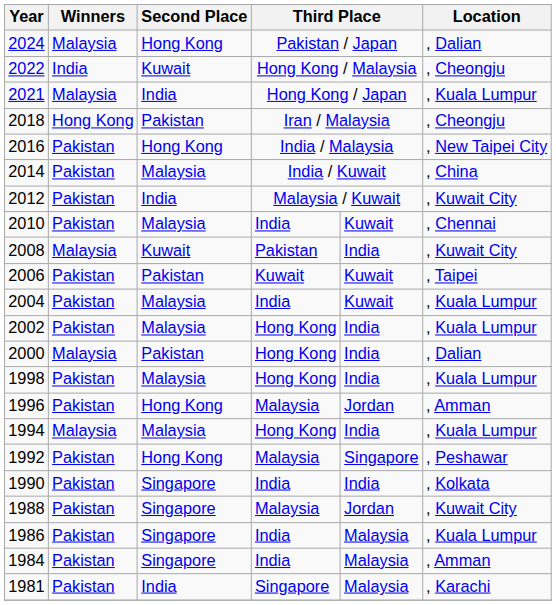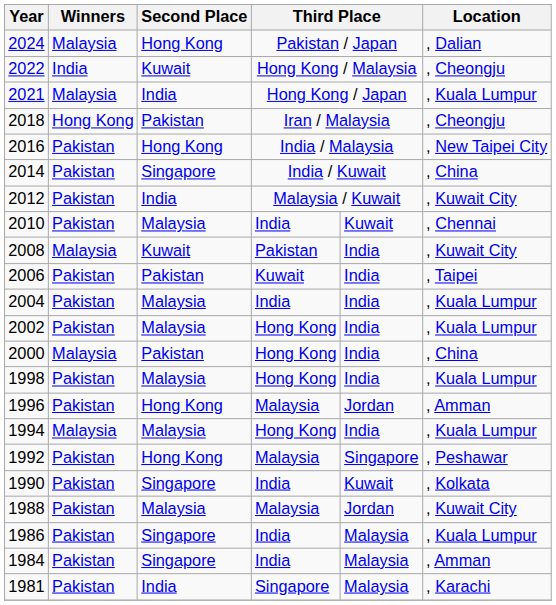2014 | Second Place: Malaysia -> Singapore
2006 | column 5: Kuwait -> India
2004 | column 5: Kuwait -> India
2000 | Location: , Dalian -> , China
1990 | column 5: India -> Kuwait
1988 | Second Place: Singapore -> Malaysia
